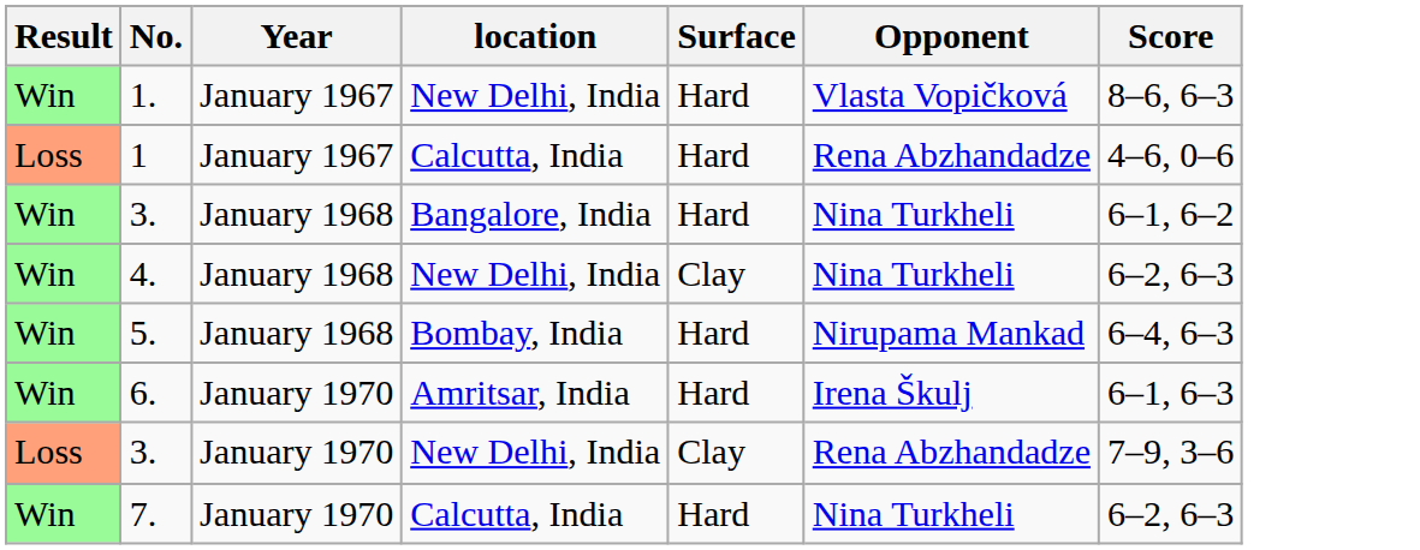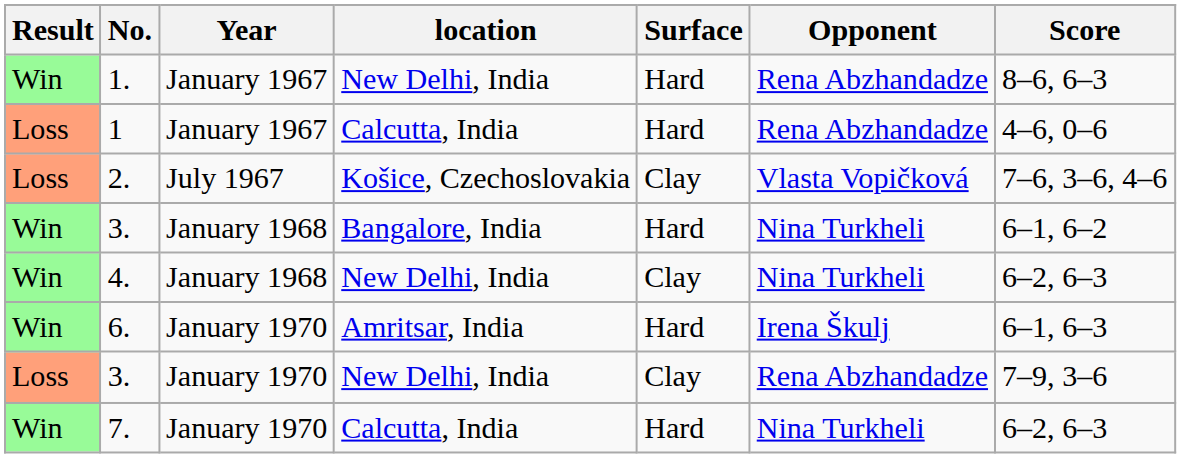1. | Opponent: Vlasta Vopičková -> Rena Abzhandadze
+ row: Loss | 2. | July 1967 | Košice, Czechoslovakia | Clay | Vlasta Vopičková | 7–6, 3–6, 4–6
- row: Win | 5. | January 1968 | Bombay, India | Hard | Nirupama Mankad | 6–4, 6–3
